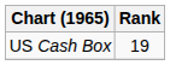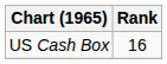US Cash Box | Rank: 19 -> 16
